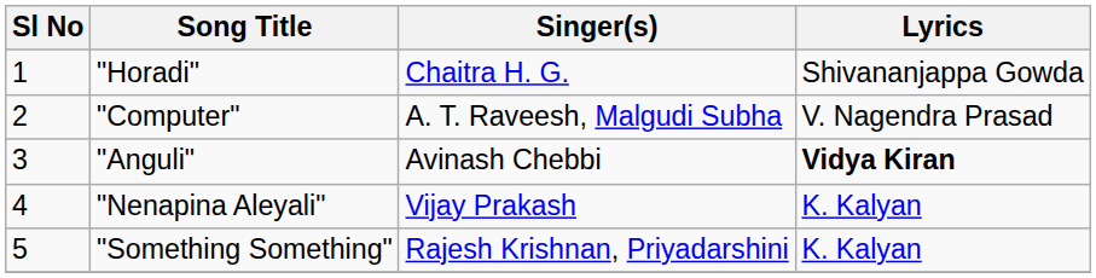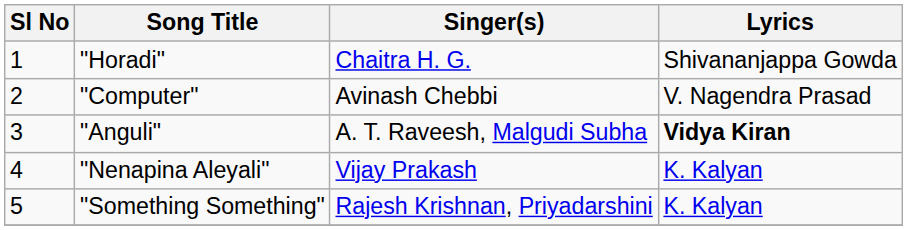"Computer" | Singer(s): A. T. Raveesh, Malgudi Subha -> Avinash Chebbi
"Anguli" | Singer(s): Avinash Chebbi -> A. T. Raveesh, Malgudi Subha
